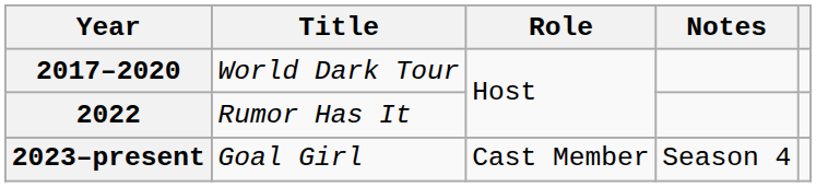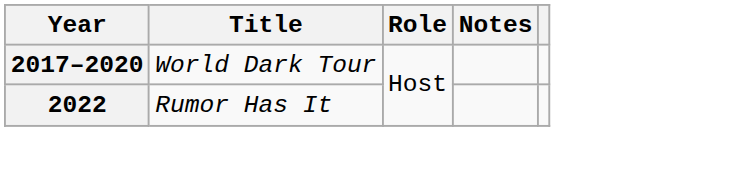- row: 2023–present | Goal Girl | Cast Member | Season 4
